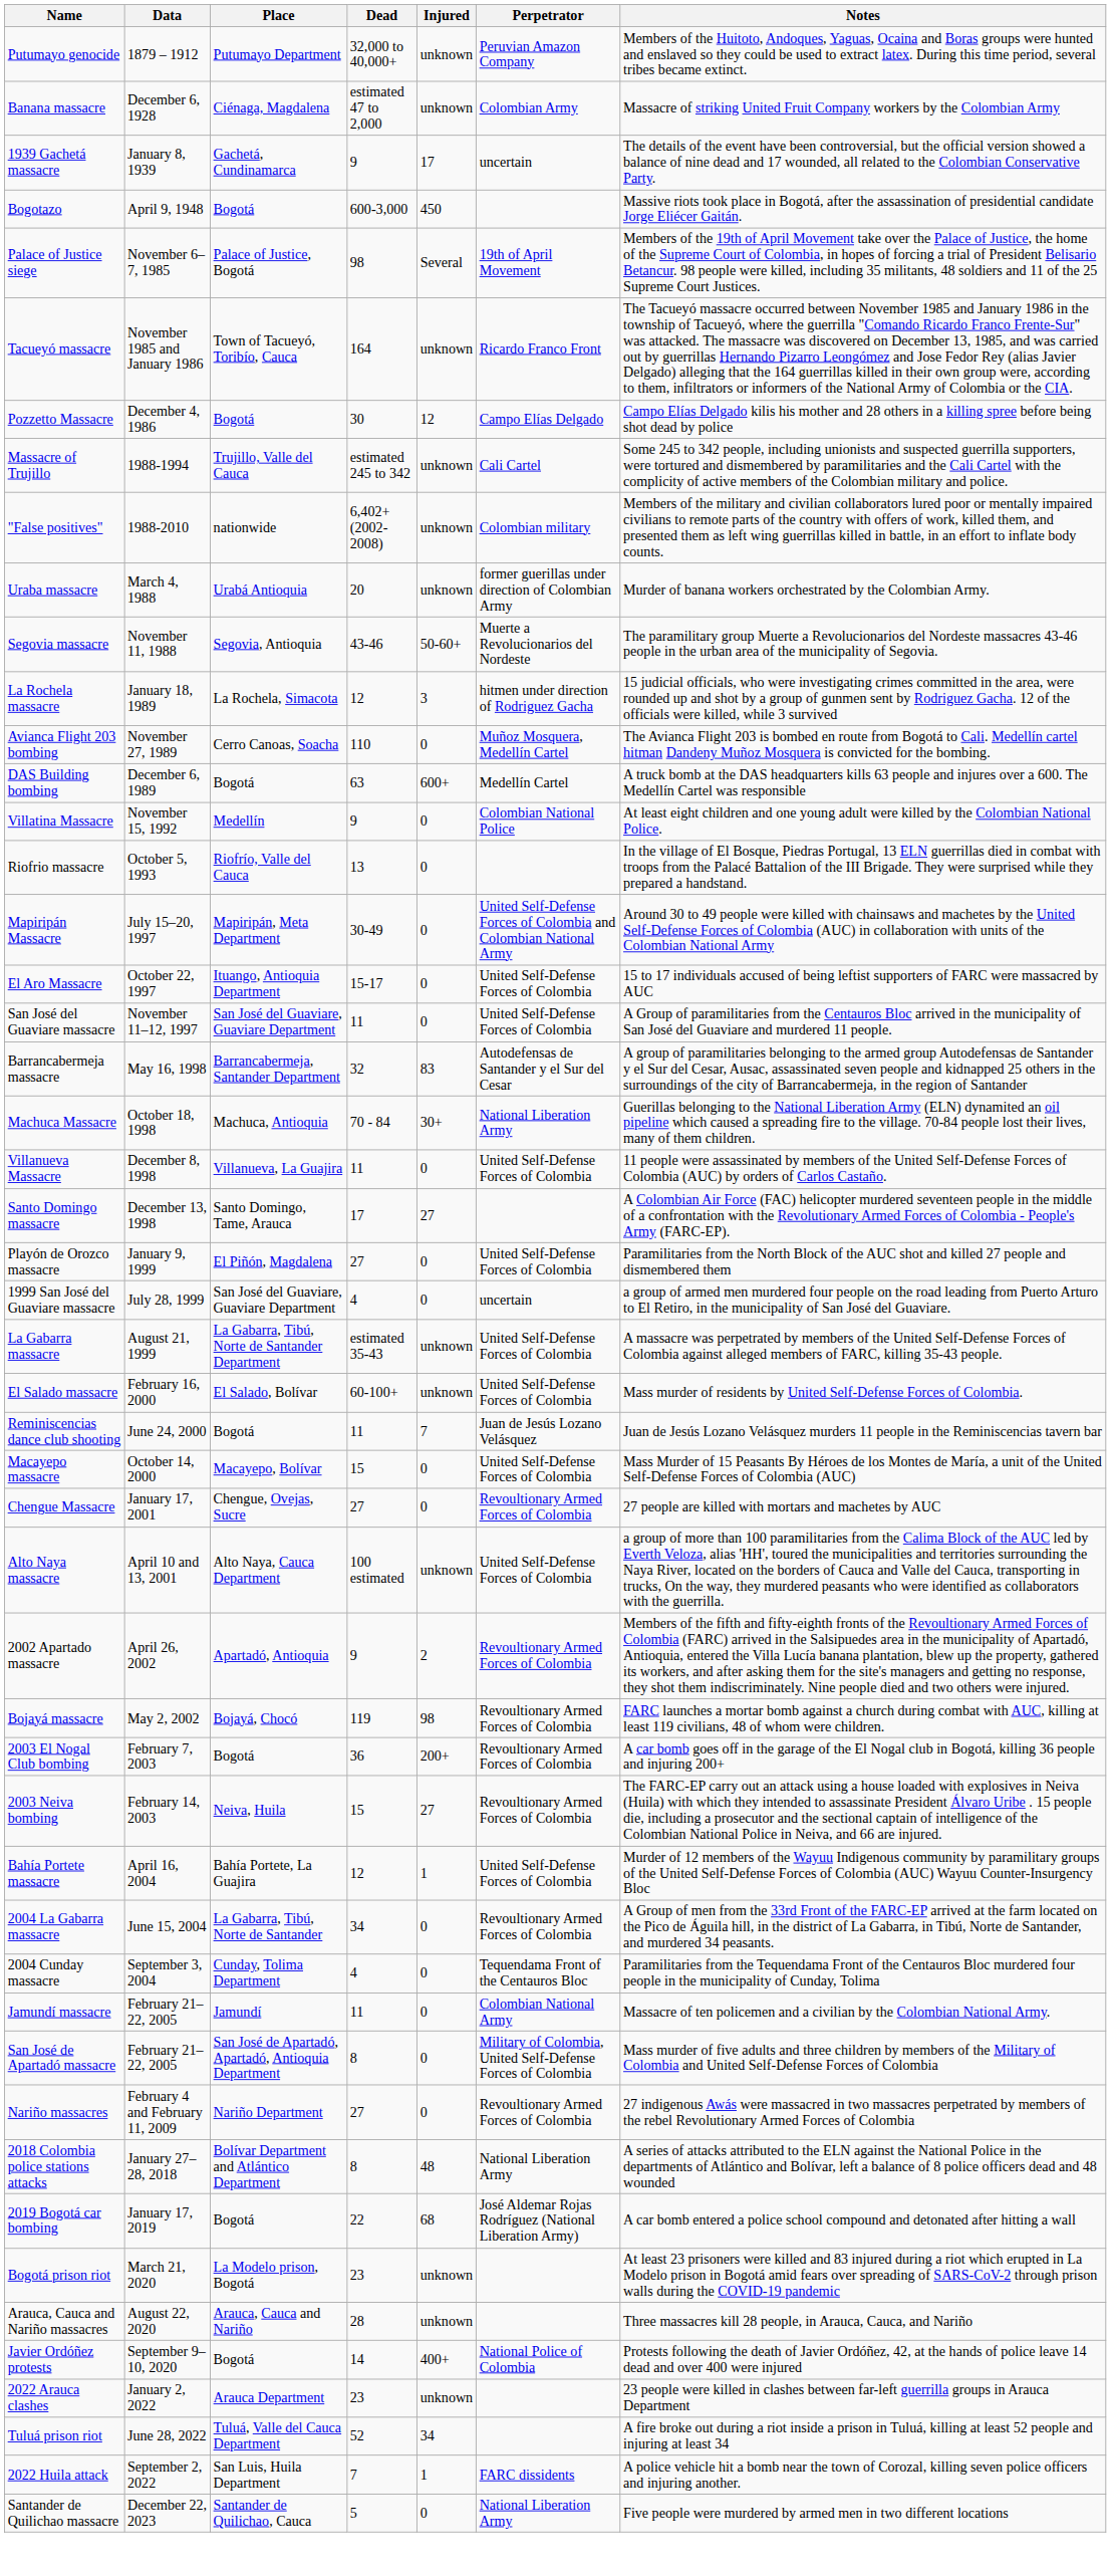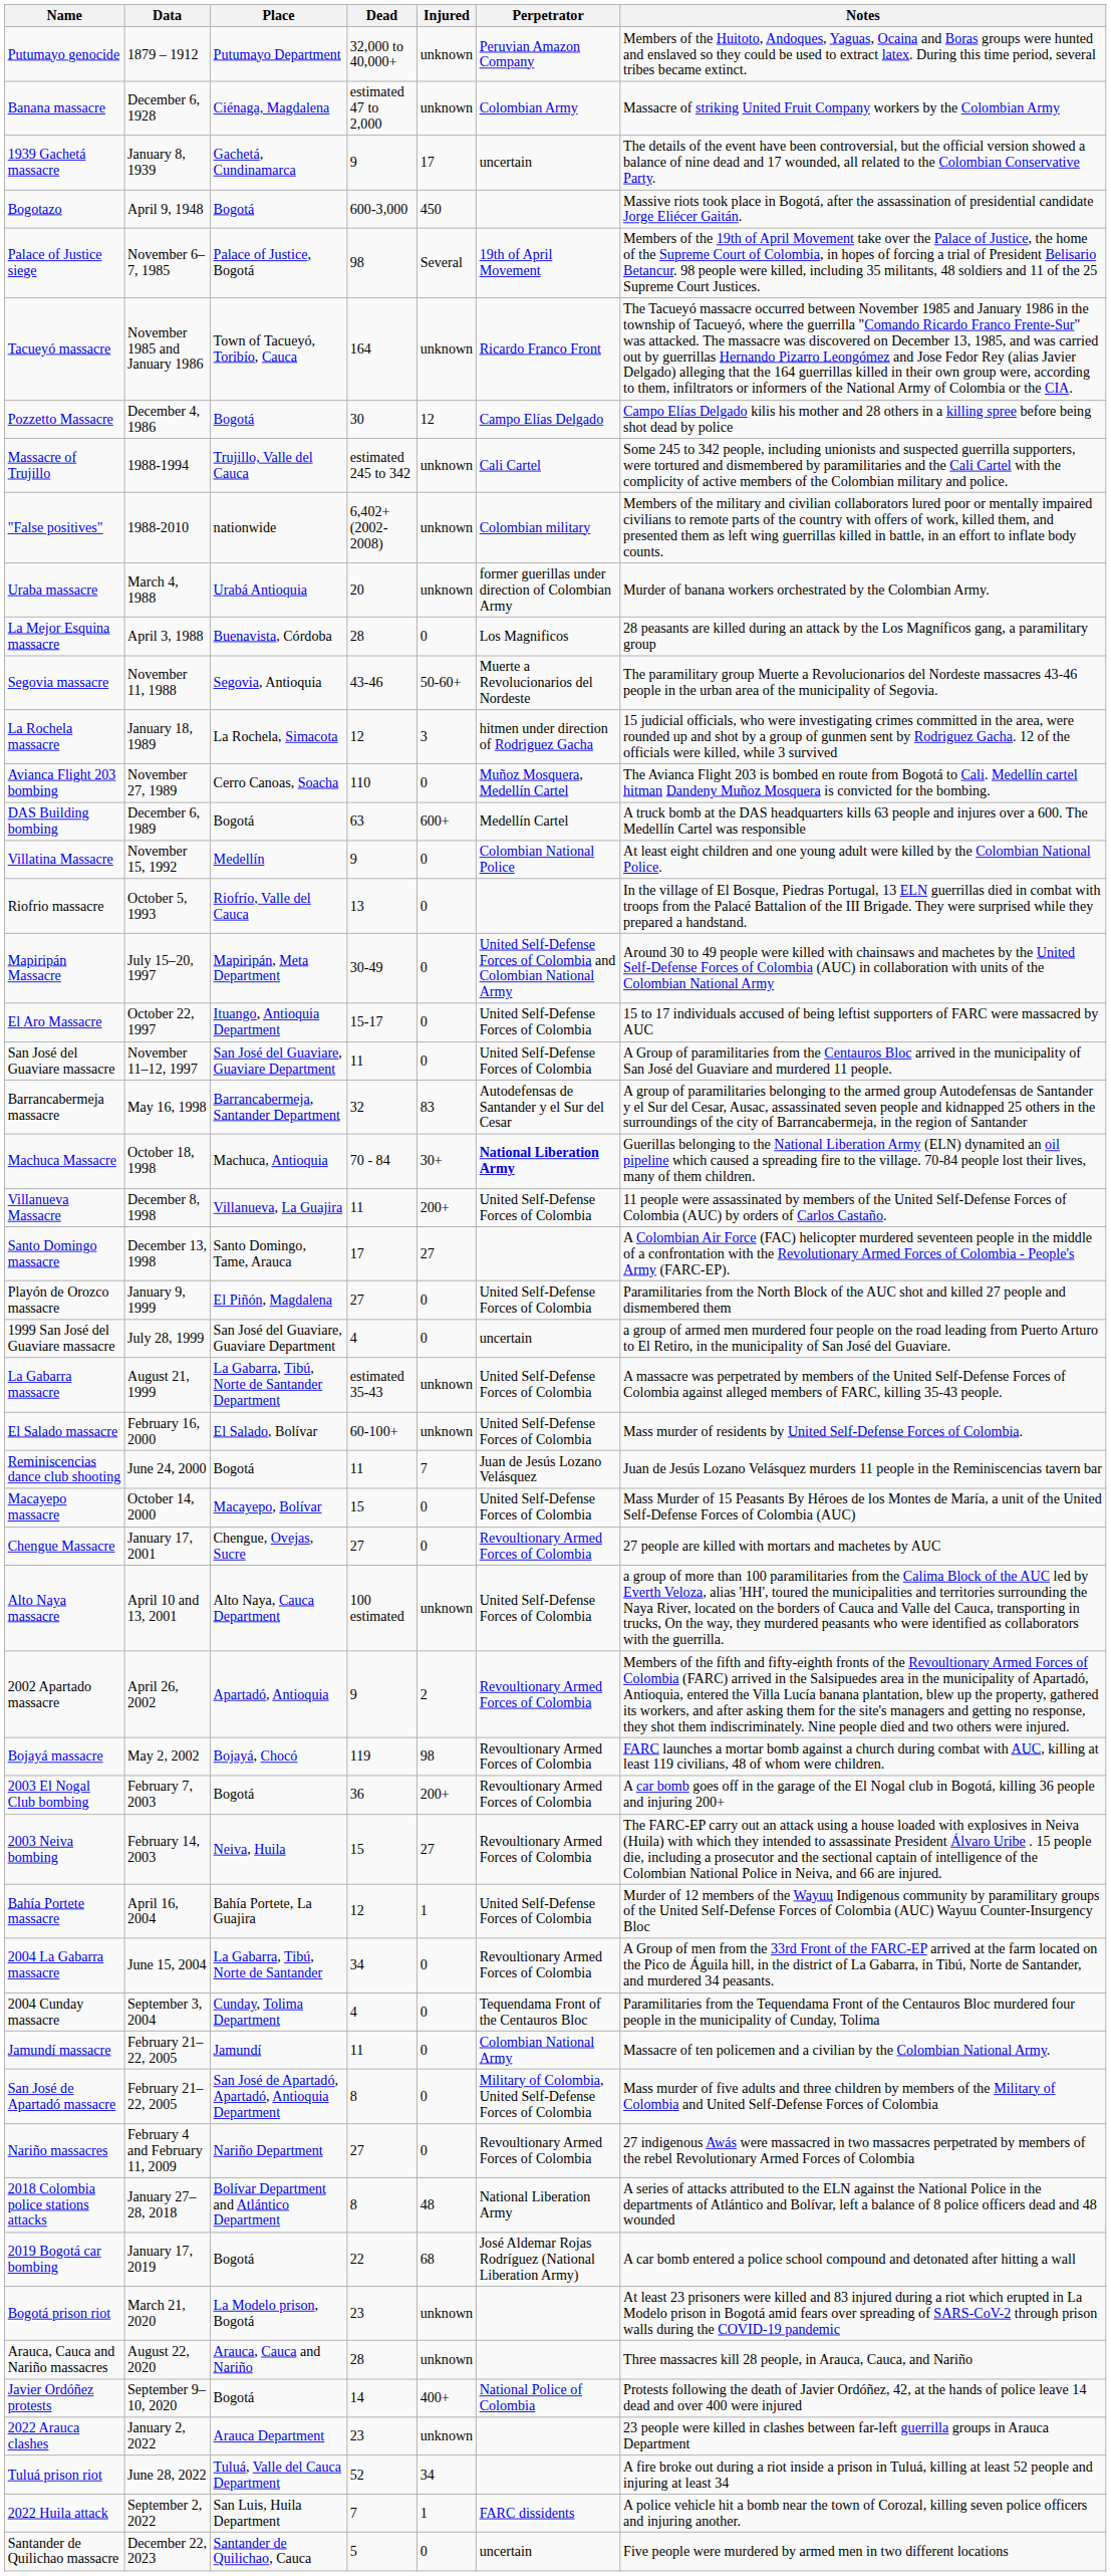+ row: La Mejor Esquina massacre | April 3, 1988 | Buenavista, Córdoba | 28 | 0 | Los Magnificos | 28 peasants are killed during an attack by the Los Magníficos gang, a paramilitary group
Machuca Massacre | Perpetrator: normal -> bold
Villanueva Massacre | Injured: 0 -> 200+
Santander de Quilichao massacre | Perpetrator: National Liberation Army -> uncertain
